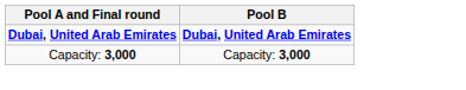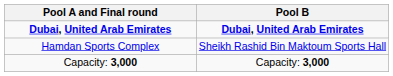+ row: Hamdan Sports Complex | Sheikh Rashid Bin Maktoum Sports Hall
